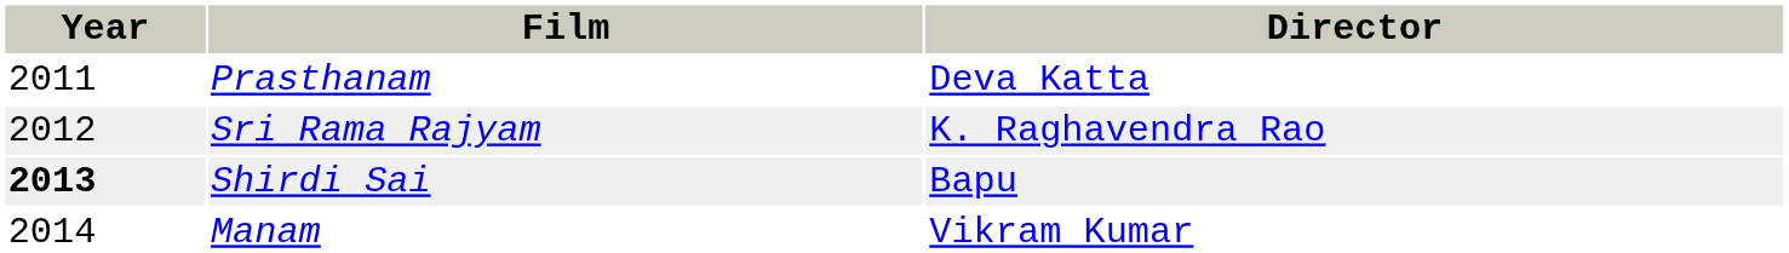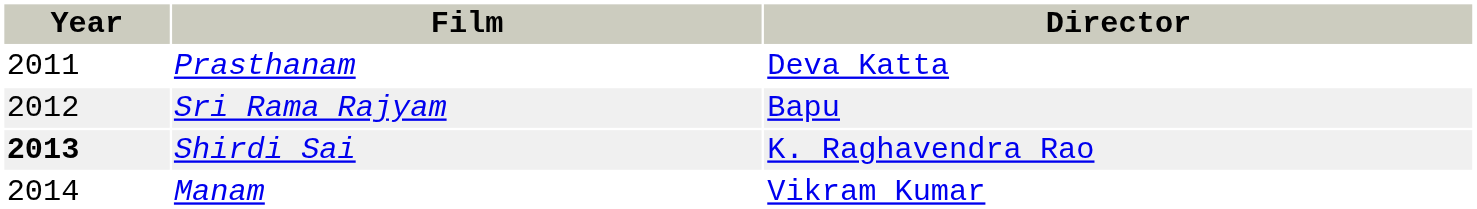Sri Rama Rajyam | Director: K. Raghavendra Rao -> Bapu
Shirdi Sai | Director: Bapu -> K. Raghavendra Rao
